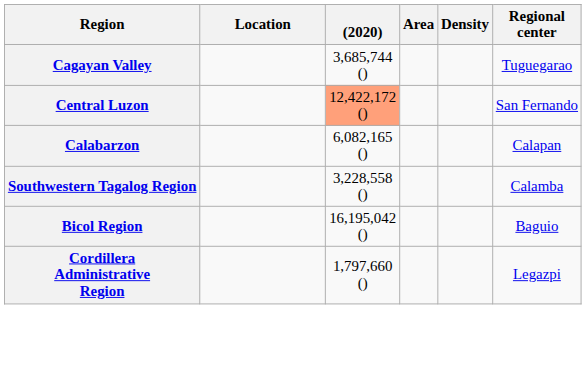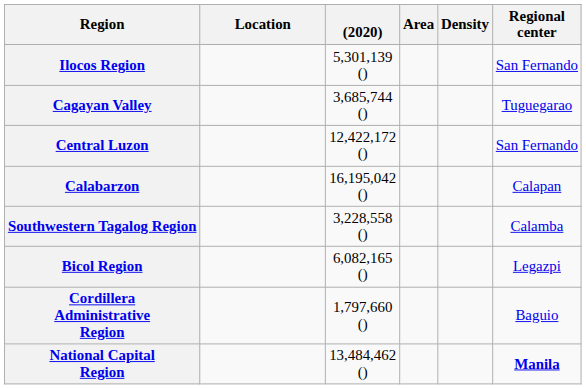+ row: Ilocos Region | 5,301,139 () | San Fernando
Central Luzon | (2020): lightsalmon background -> no background
Calabarzon | (2020): 6,082,165 () -> 16,195,042 ()
Bicol Region | (2020): 16,195,042 () -> 6,082,165 ()
Bicol Region | Regional center: Baguio -> Legazpi
Cordillera Administrative Region | Regional center: Legazpi -> Baguio
+ row: National Capital Region | 13,484,462 () | Manila
